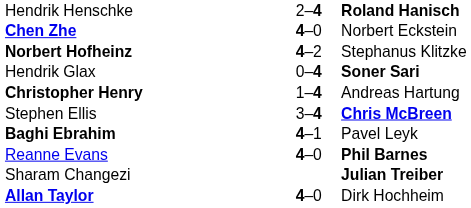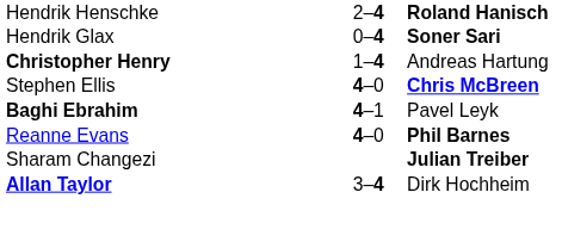- row: Chen Zhe | 4–0 | Norbert Eckstein
- row: Norbert Hofheinz | 4–2 | Stephanus Klitzke
Stephen Ellis | column 2: 3–4 -> 4–0
Allan Taylor | column 2: 4–0 -> 3–4
